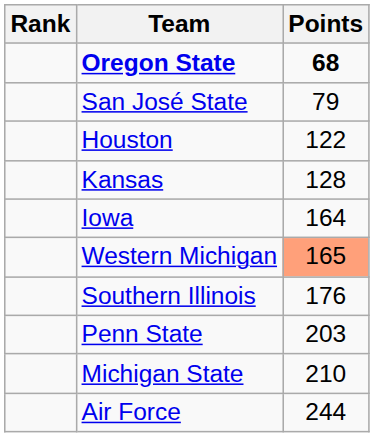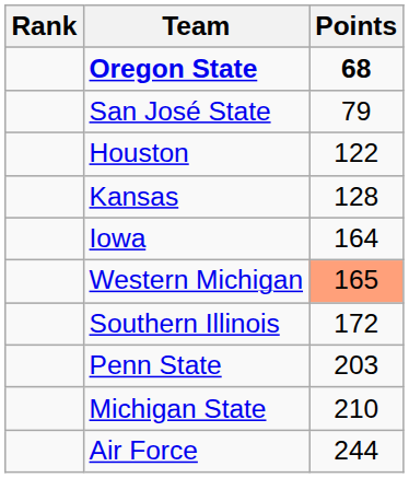Southern Illinois | Points: 176 -> 172
